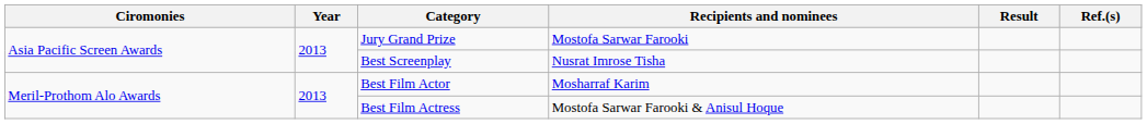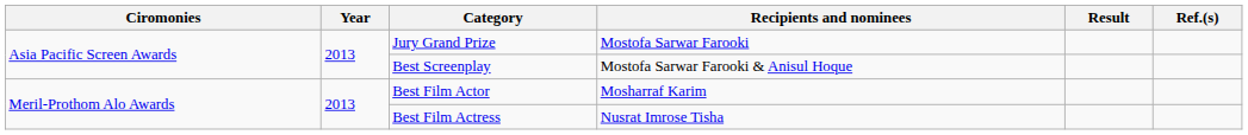Best Screenplay | Recipients and nominees: Nusrat Imrose Tisha -> Mostofa Sarwar Farooki & Anisul Hoque
Best Film Actress | Recipients and nominees: Mostofa Sarwar Farooki & Anisul Hoque -> Nusrat Imrose Tisha
